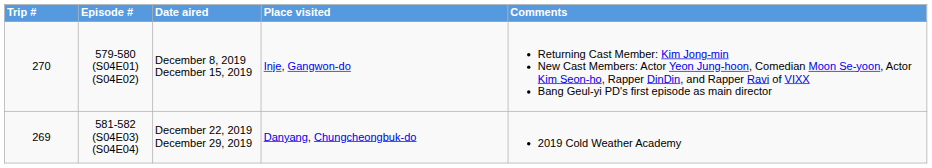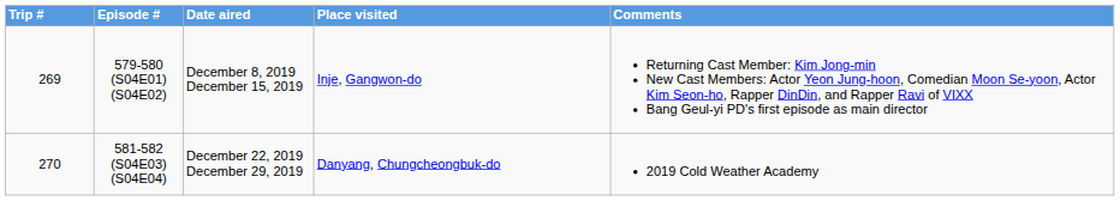579-580 (S04E01) (S04E02) | Trip #: 270 -> 269
581-582 (S04E03) (S04E04) | Trip #: 269 -> 270
